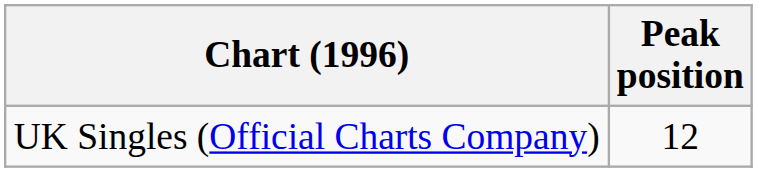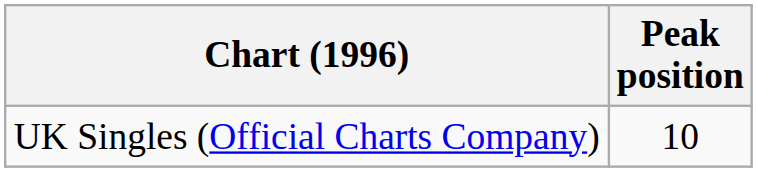UK Singles (Official Charts Company) | Peak position: 12 -> 10
